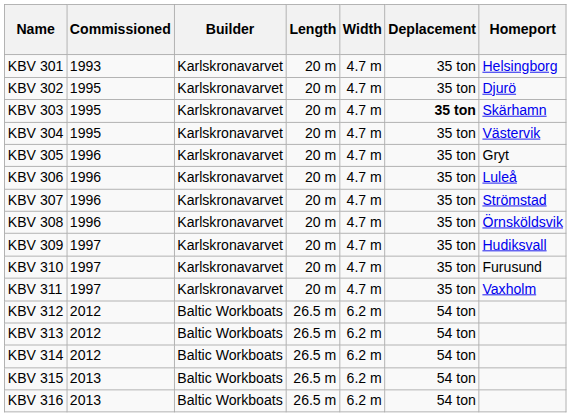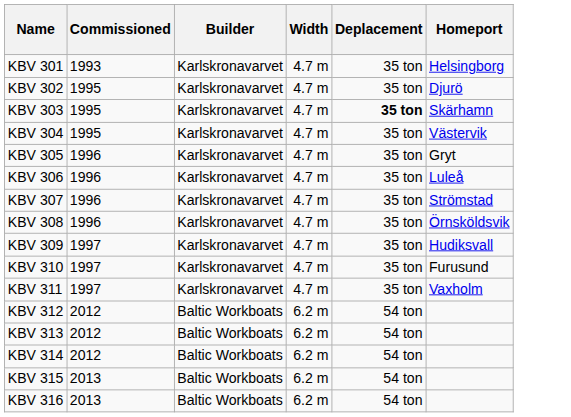- column: Length | 20 m | 20 m | 20 m | 20 m | 20 m | 20 m | 20 m | 20 m | 20 m | 20 m | 20 m | 26.5 m | 26.5 m | 26.5 m | 26.5 m | 26.5 m
